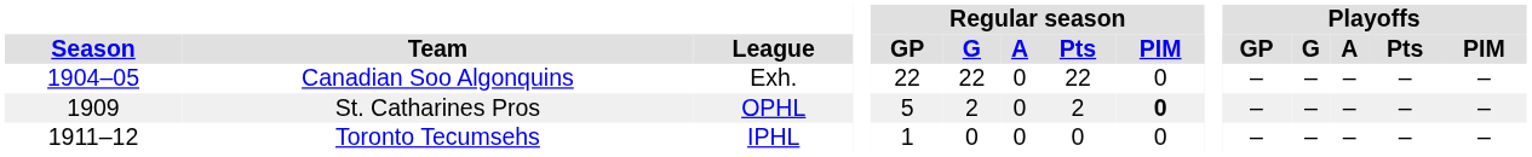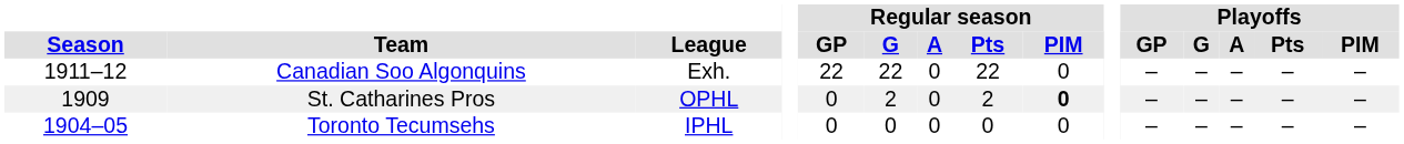Canadian Soo Algonquins | Season: 1904–05 -> 1911–12
St. Catharines Pros | Regular season / GP: 5 -> 0
Toronto Tecumsehs | Season: 1911–12 -> 1904–05
Toronto Tecumsehs | Regular season / GP: 1 -> 0
